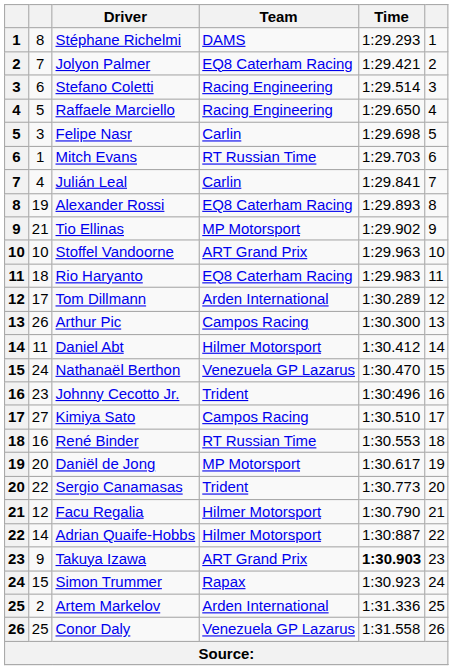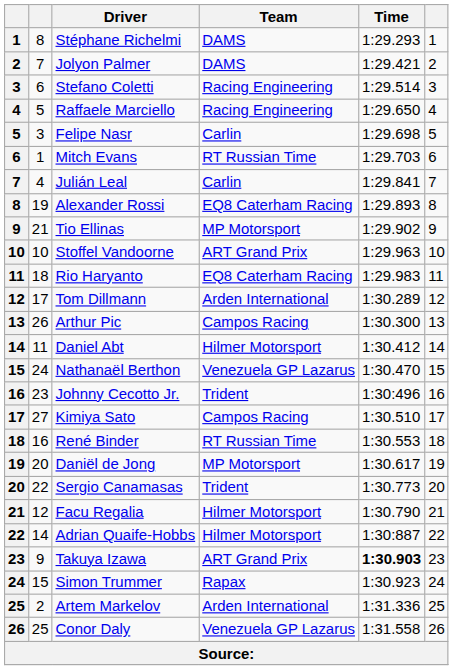Jolyon Palmer | Team: EQ8 Caterham Racing -> DAMS
